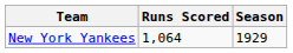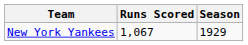New York Yankees | Runs Scored: 1,064 -> 1,067
